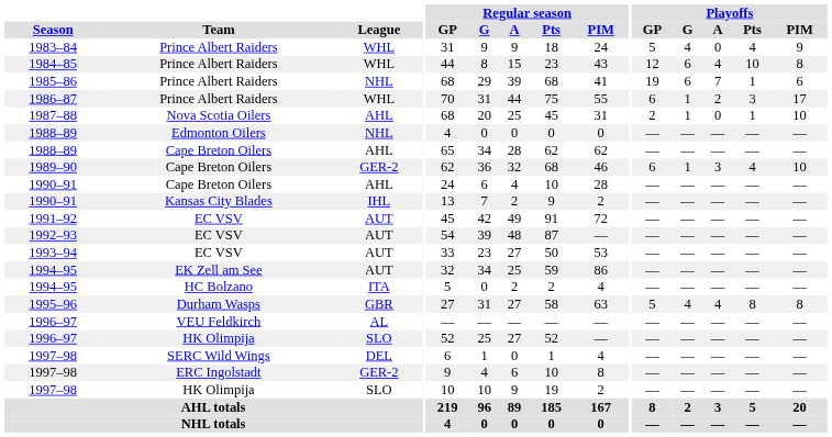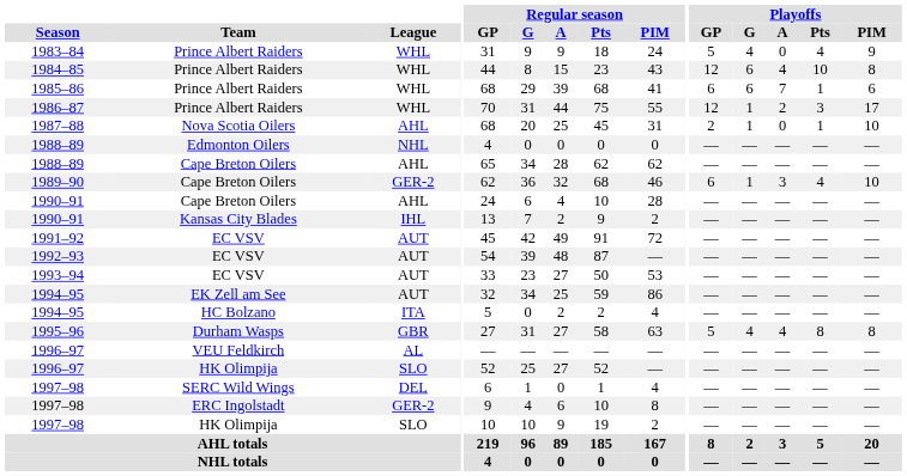1985–86 | League: NHL -> WHL
1985–86 | Playoffs / GP: 19 -> 6
1986–87 | Playoffs / GP: 6 -> 12
